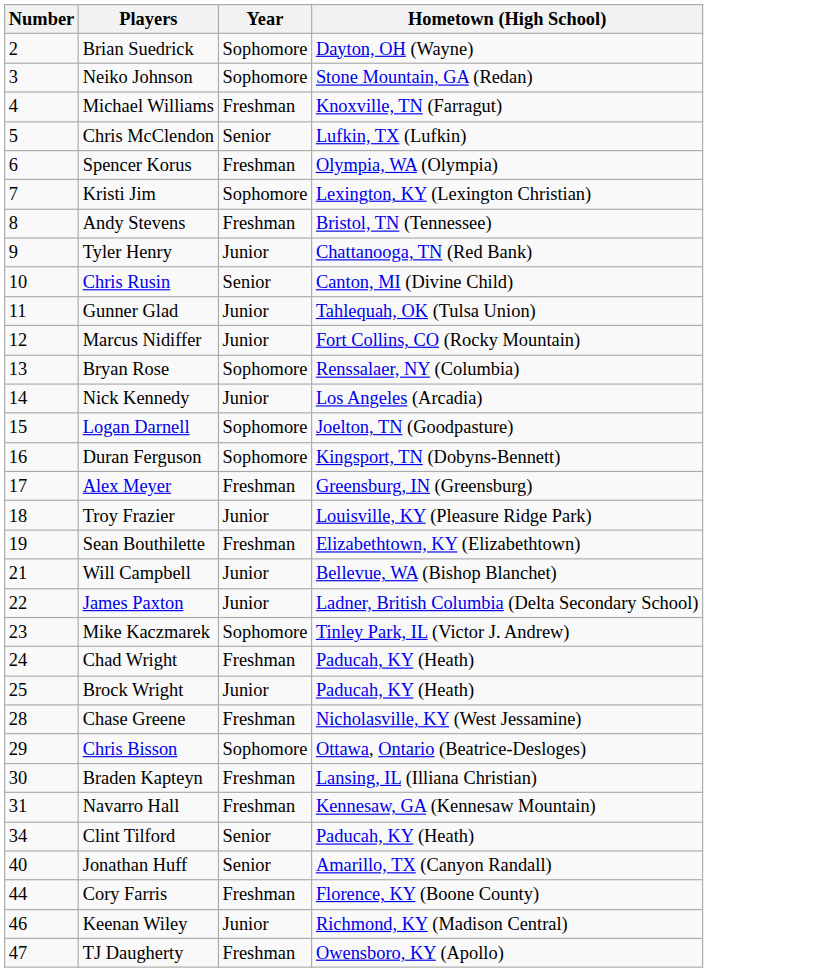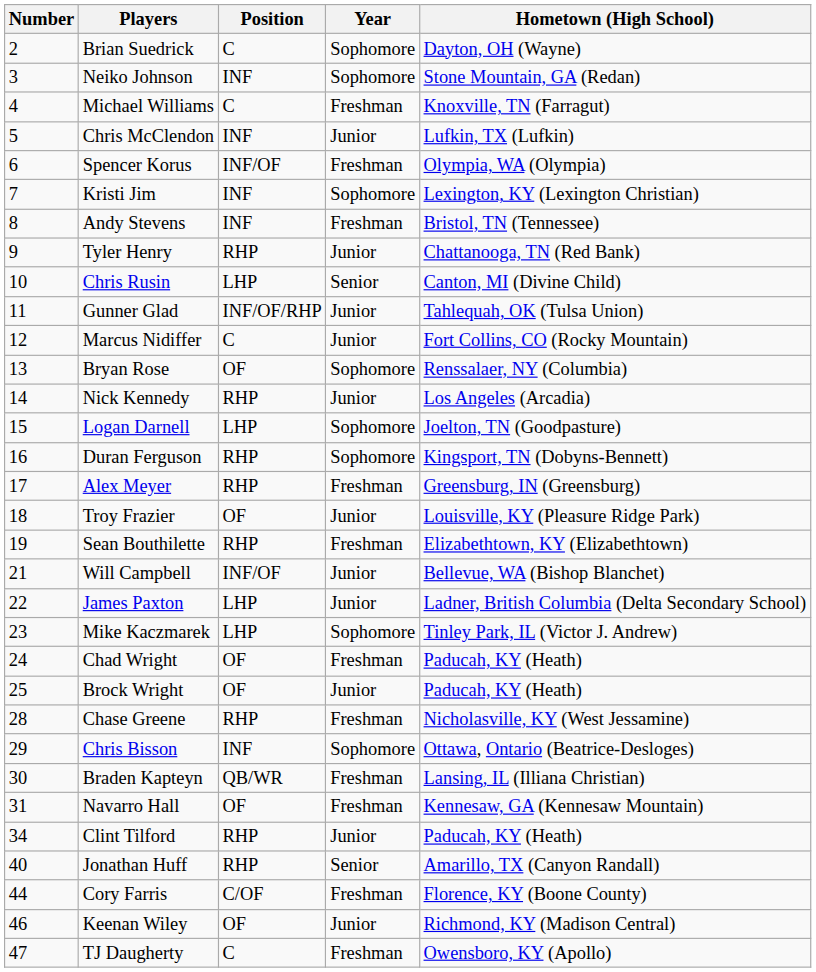+ column: Position | C | INF | C | INF | INF/OF | INF | INF | RHP | LHP | INF/OF/RHP | C | OF | RHP | LHP | RHP | RHP | OF | RHP | INF/OF | LHP | LHP | OF | OF | RHP | INF | QB/WR | OF | RHP | RHP | C/OF | OF | C
Chris McClendon | Year: Senior -> Junior
Clint Tilford | Year: Senior -> Junior
